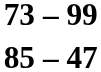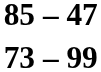rows swapped: 85 – 47 <-> 73 – 99
